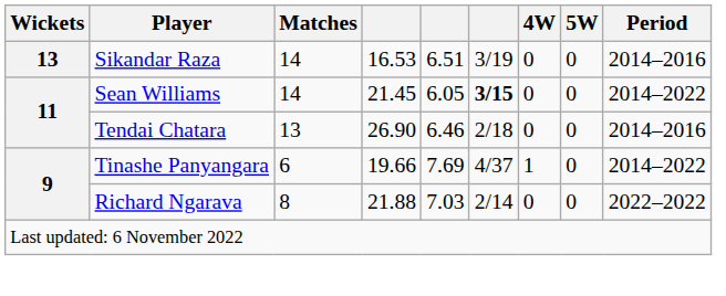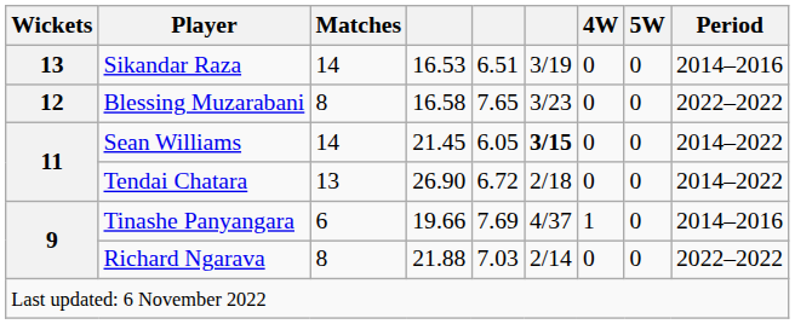+ row: 12 | Blessing Muzarabani | 8 | 16.58 | 7.65 | 3/23 | 0 | 0 | 2022–2022
Tendai Chatara | column 5: 6.46 -> 6.72
Tendai Chatara | Period: 2014–2016 -> 2014–2022
Tinashe Panyangara | Period: 2014–2022 -> 2014–2016
